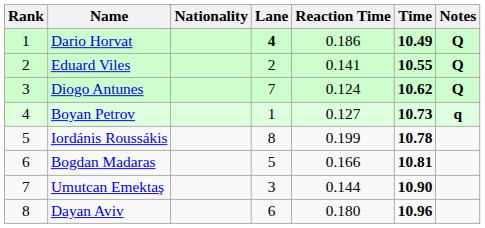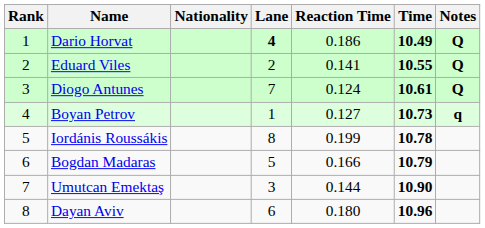Diogo Antunes | Time: 10.62 -> 10.61
Bogdan Madaras | Time: 10.81 -> 10.79
